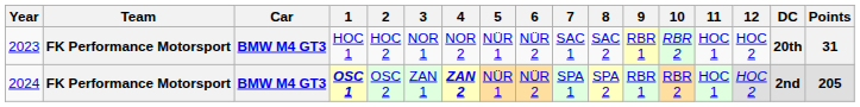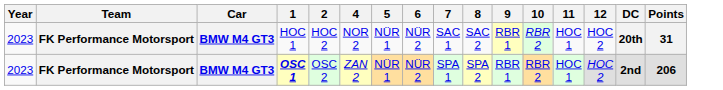- column: 3 | NOR 1 | ZAN 1
OSC 1 | Year: 2024 -> 2023
OSC 1 | 4: bold -> normal
OSC 1 | Points: 205 -> 206
